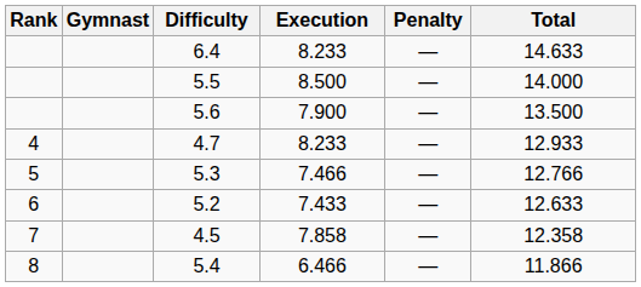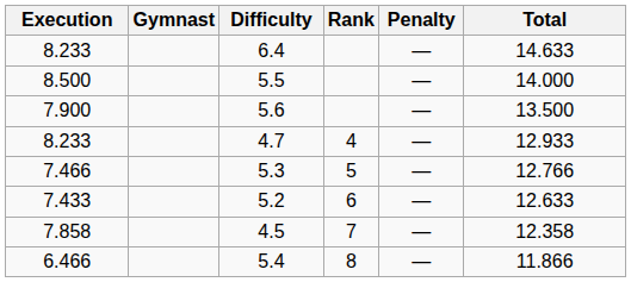columns swapped: Rank <-> Execution
